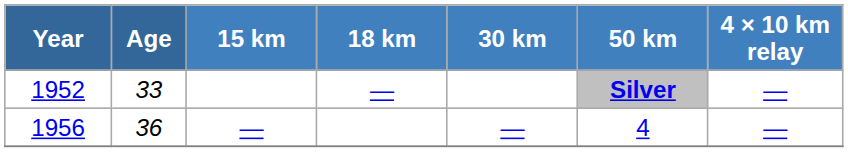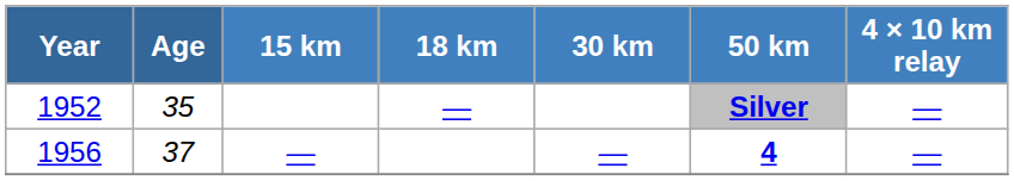1952 | Age: 33 -> 35
1956 | Age: 36 -> 37
1956 | 50 km: normal -> bold
